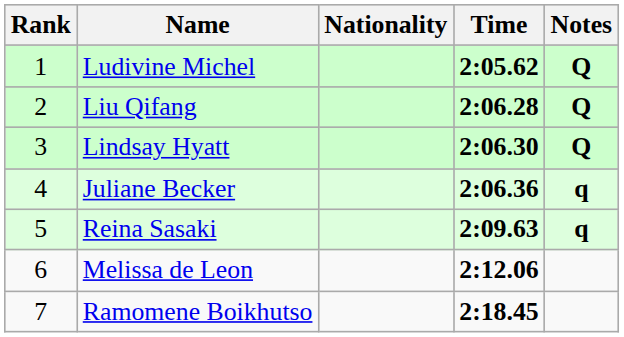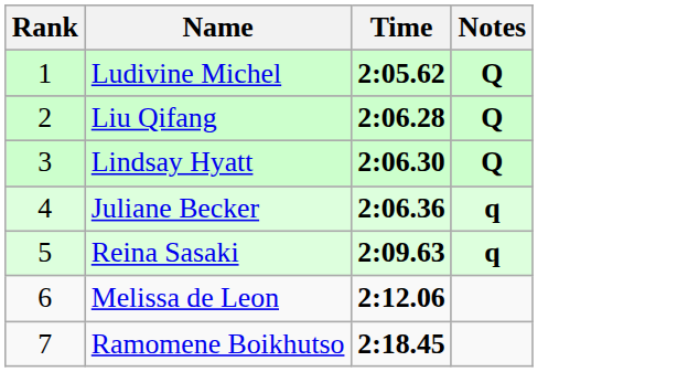- column: Nationality
